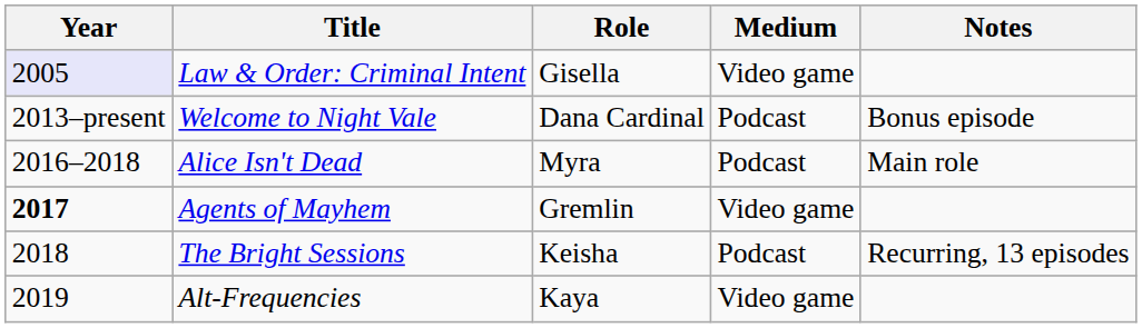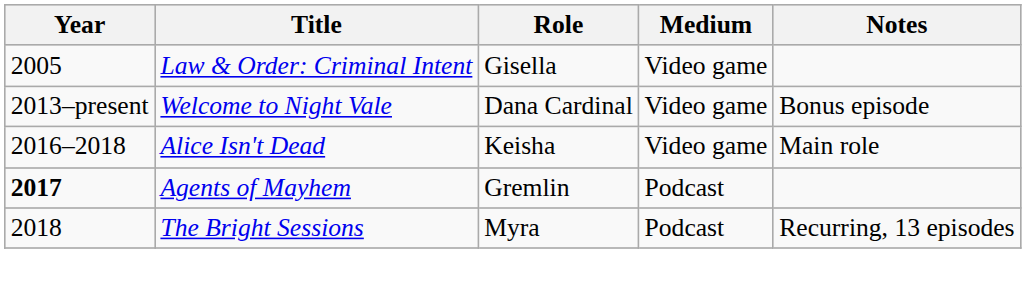Law & Order: Criminal Intent | Year: lavender background -> no background
Welcome to Night Vale | Medium: Podcast -> Video game
Alice Isn't Dead | Role: Myra -> Keisha
Alice Isn't Dead | Medium: Podcast -> Video game
Agents of Mayhem | Medium: Video game -> Podcast
The Bright Sessions | Role: Keisha -> Myra
- row: 2019 | Alt-Frequencies | Kaya | Video game
